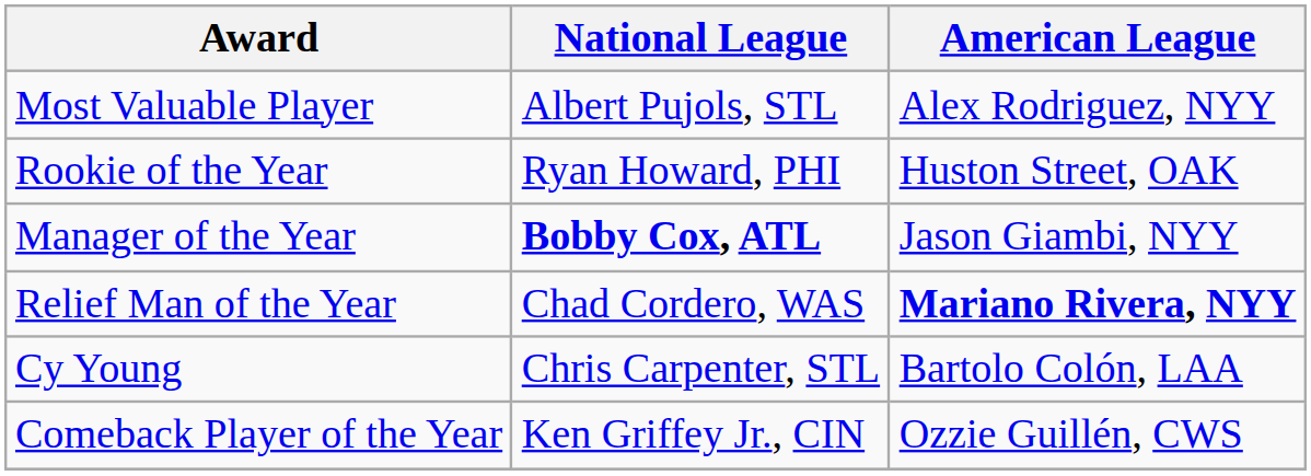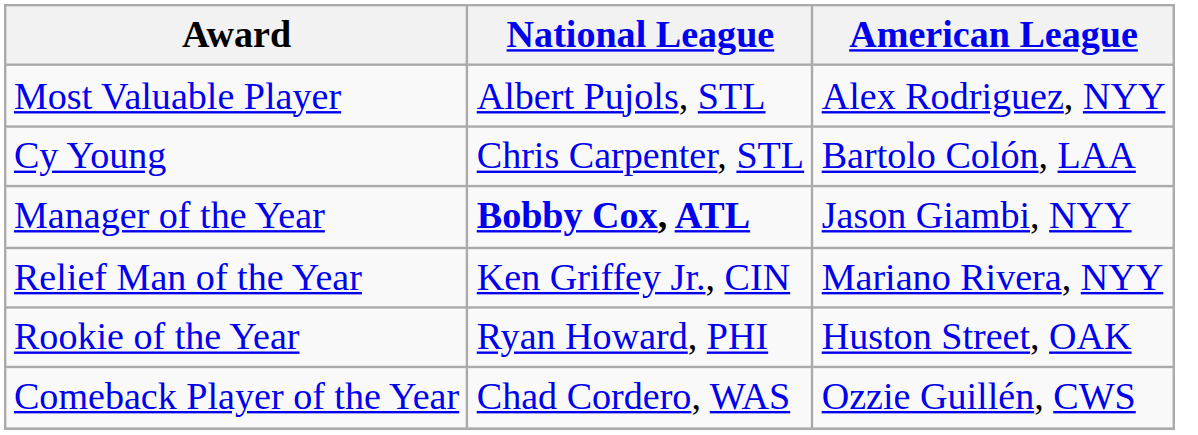rows swapped: Cy Young <-> Rookie of the Year
Relief Man of the Year | National League: Chad Cordero, WAS -> Ken Griffey Jr., CIN
Relief Man of the Year | American League: bold -> normal
Comeback Player of the Year | National League: Ken Griffey Jr., CIN -> Chad Cordero, WAS
